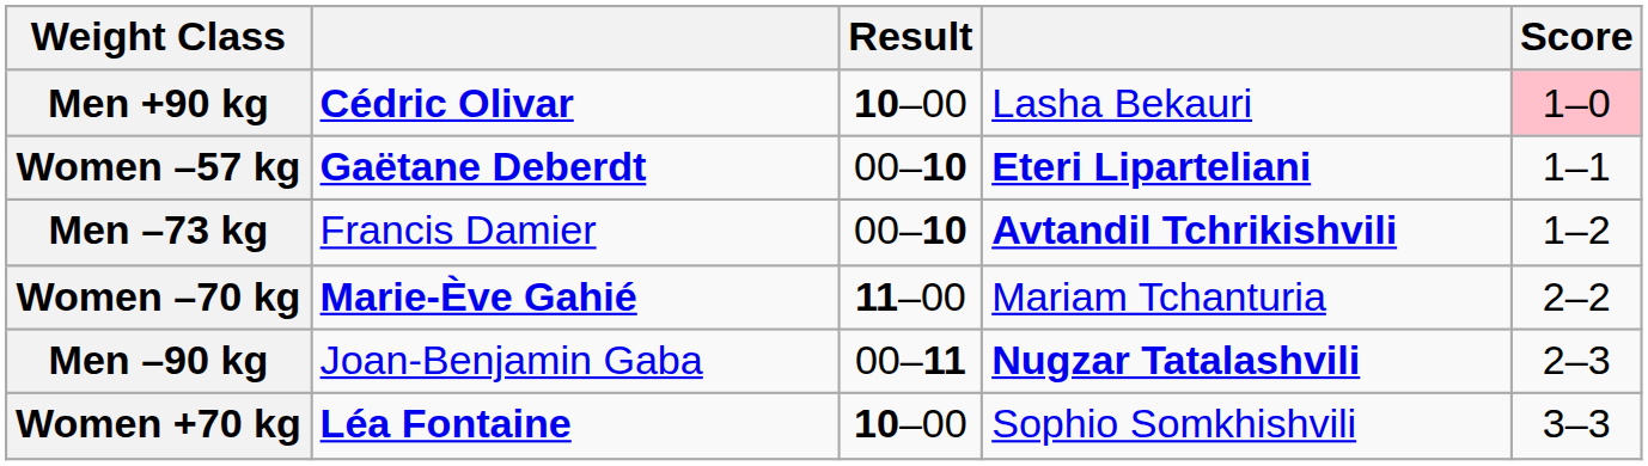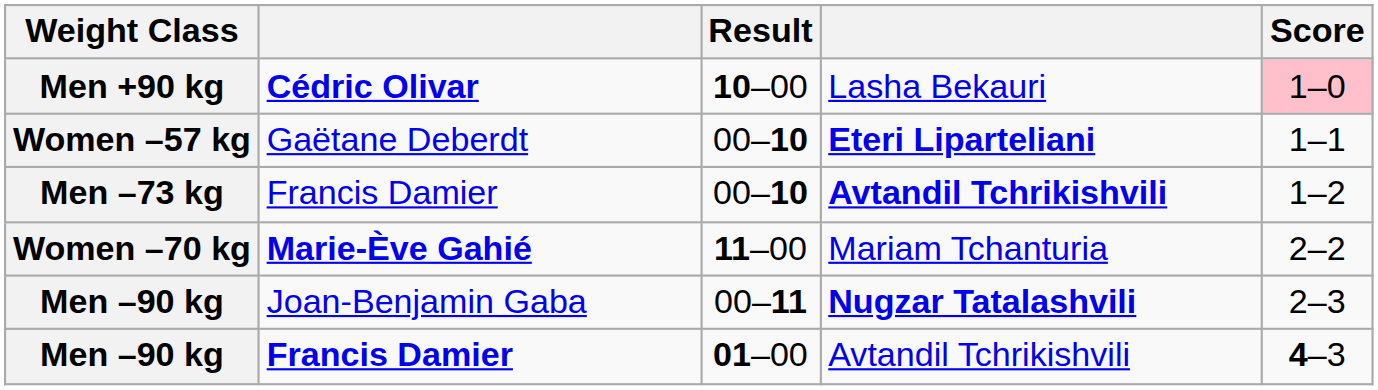Women –57 kg | column 2: bold -> normal
- row: Women +70 kg | Léa Fontaine | 10–00 | Sophio Somkhishvili | 3–3
+ row: Men –90 kg | Francis Damier | 01–00 | Avtandil Tchrikishvili | 4–3
